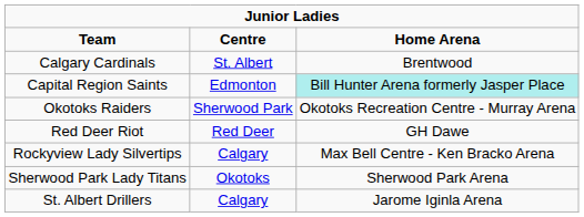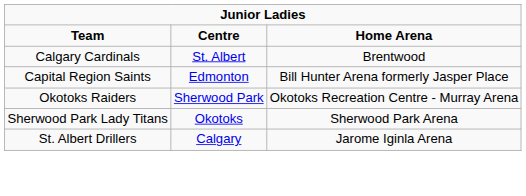Capital Region Saints | column 3: paleturquoise background -> no background
- row: Red Deer Riot | Red Deer | GH Dawe
- row: Rockyview Lady Silvertips | Calgary | Max Bell Centre - Ken Bracko Arena
